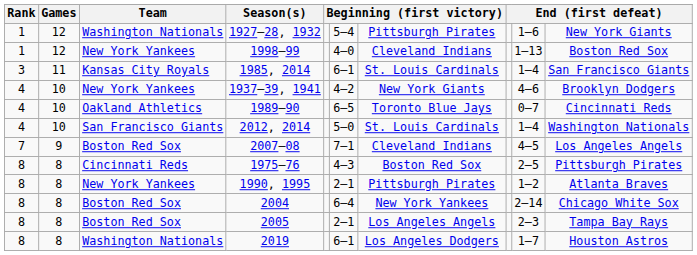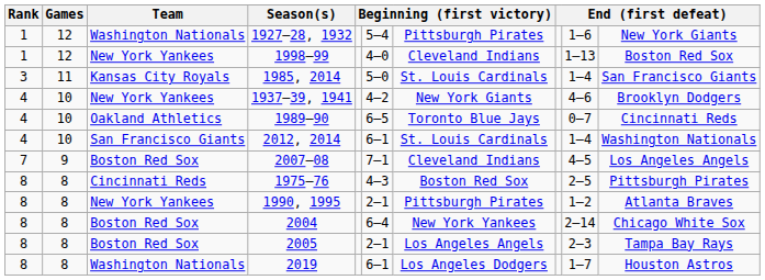1985, 2014 | column 6: 6–1 -> 5–0
2012, 2014 | column 6: 5–0 -> 6–1
